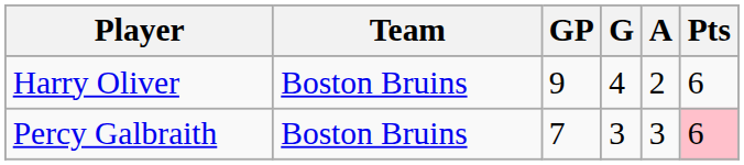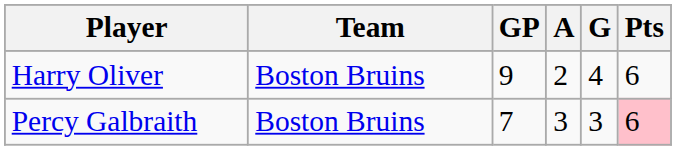columns swapped: G <-> A
